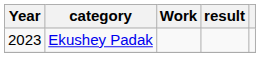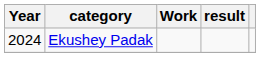Ekushey Padak | Year: 2023 -> 2024
